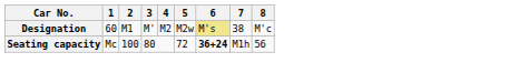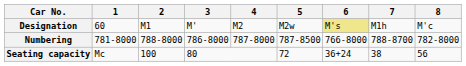Designation | 7: 38 -> M1h
+ row: Numbering | 781-8000 | 788-8000 | 786-8000 | 787-8000 | 787-8500 | 766-8000 | 788-8700 | 782-8000
Seating capacity | 6: bold -> normal
Seating capacity | 7: M1h -> 38
